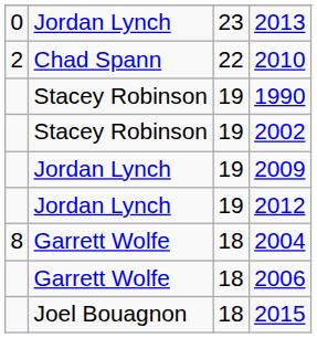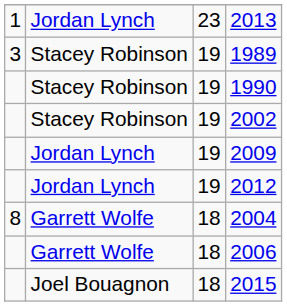2013 | column 1: 0 -> 1
- row: 2 | Chad Spann | 22 | 2010
+ row: 3 | Stacey Robinson | 19 | 1989
